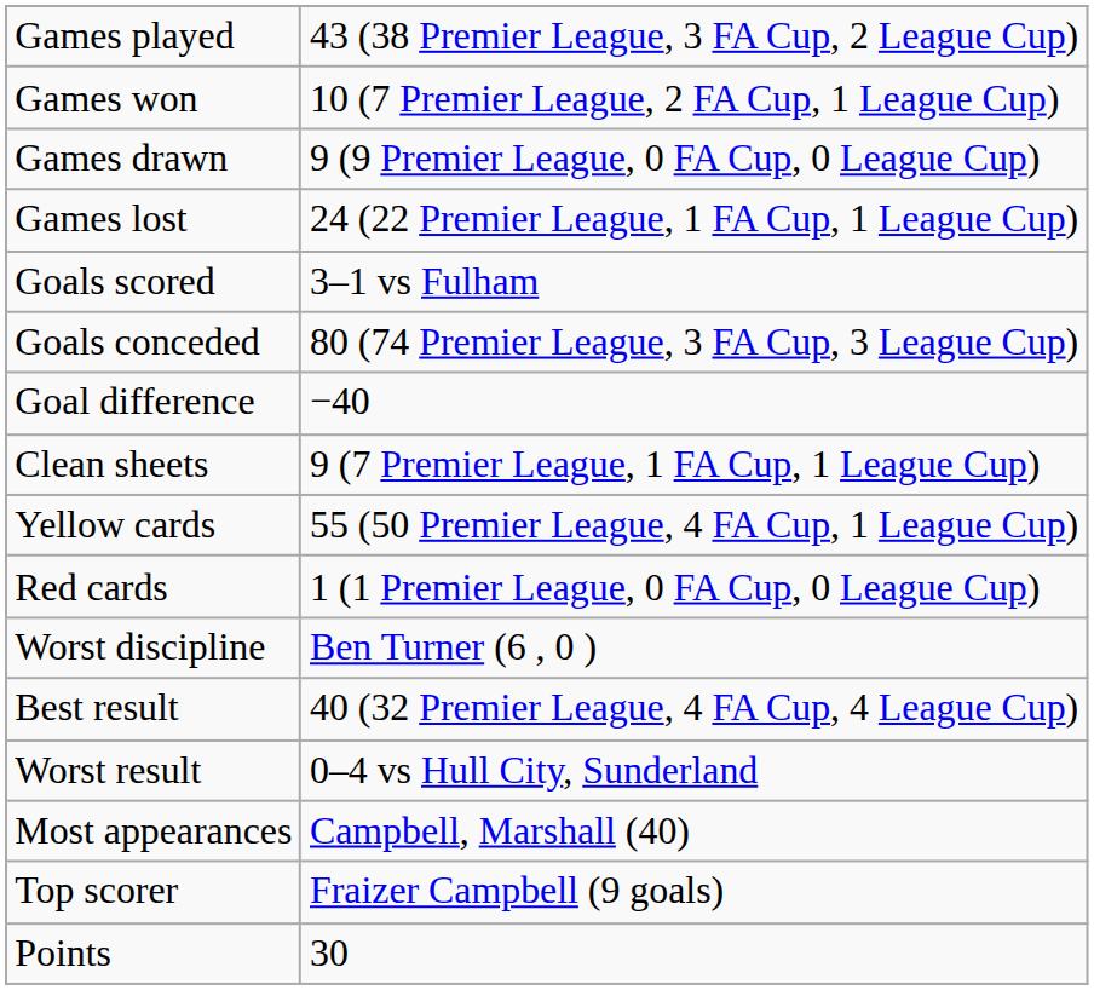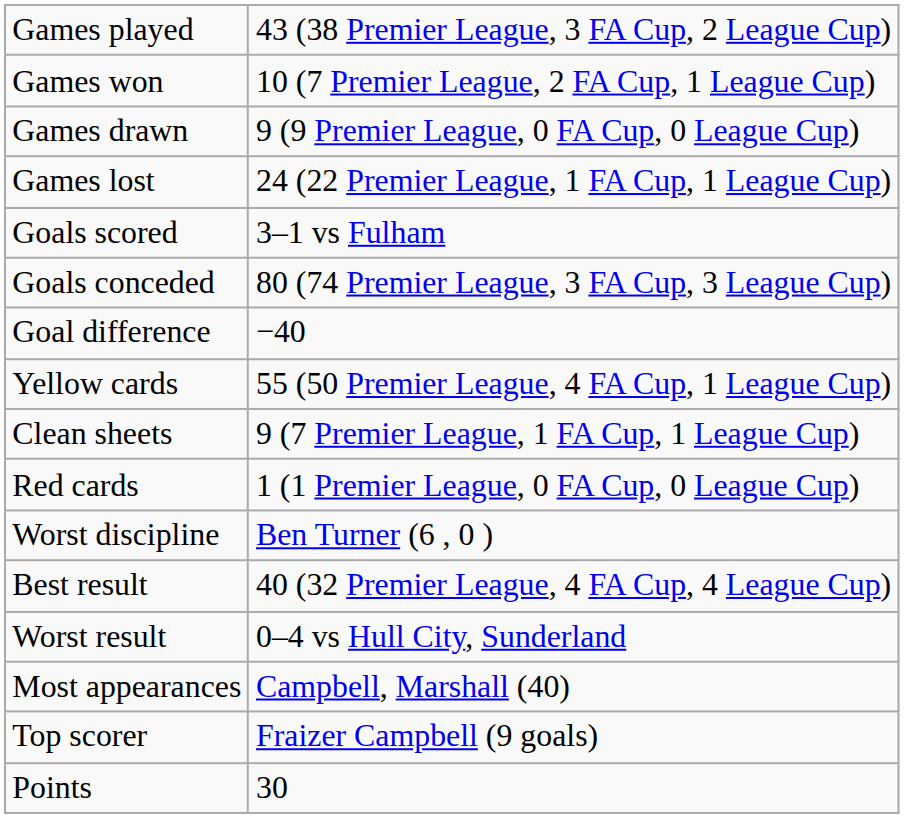rows swapped: Clean sheets <-> Yellow cards
